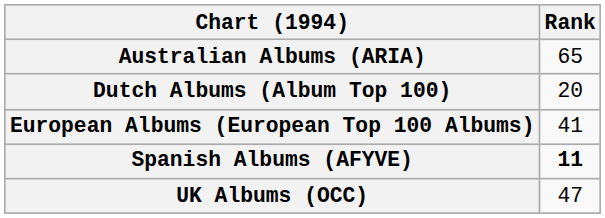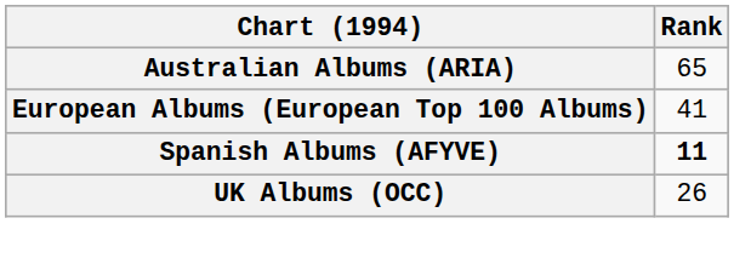- row: Dutch Albums (Album Top 100) | 20
UK Albums (OCC) | Rank: 47 -> 26
